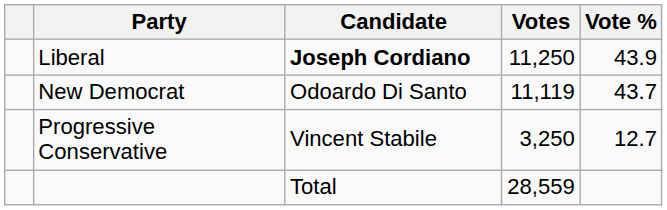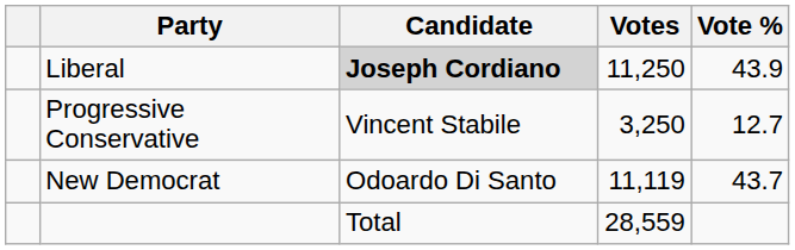Liberal | Candidate: no background -> lightgrey background
rows swapped: New Democrat <-> Progressive Conservative
